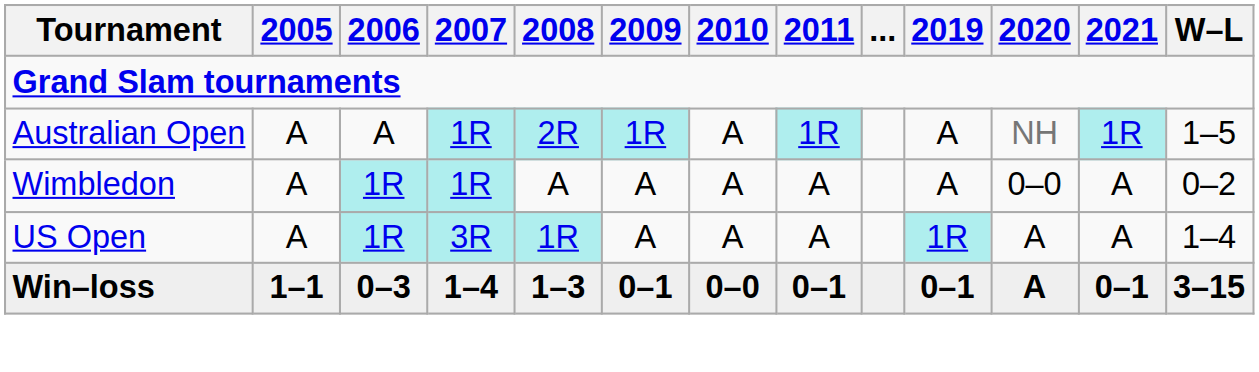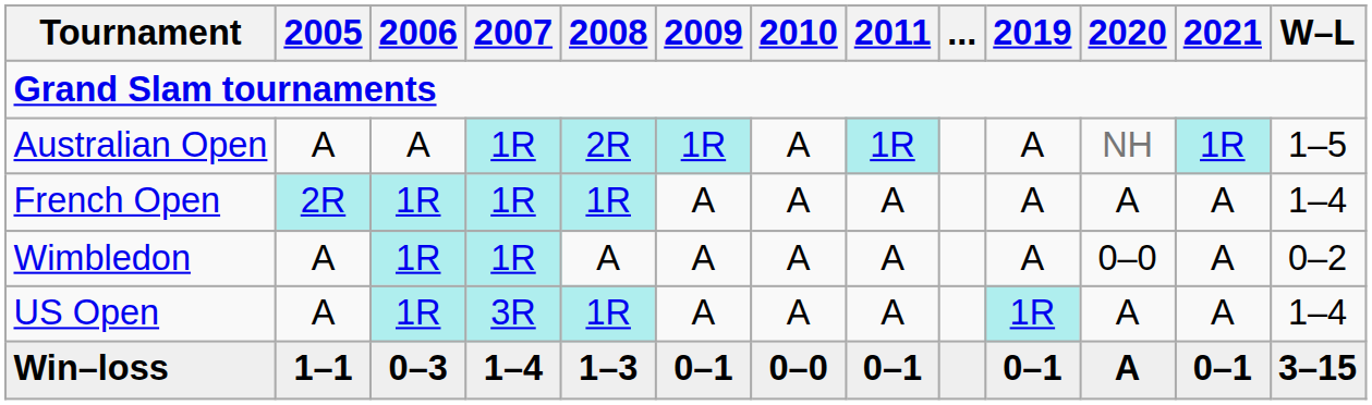+ row: French Open | 2R | 1R | 1R | 1R | A | A | A | A | A | A | 1–4
